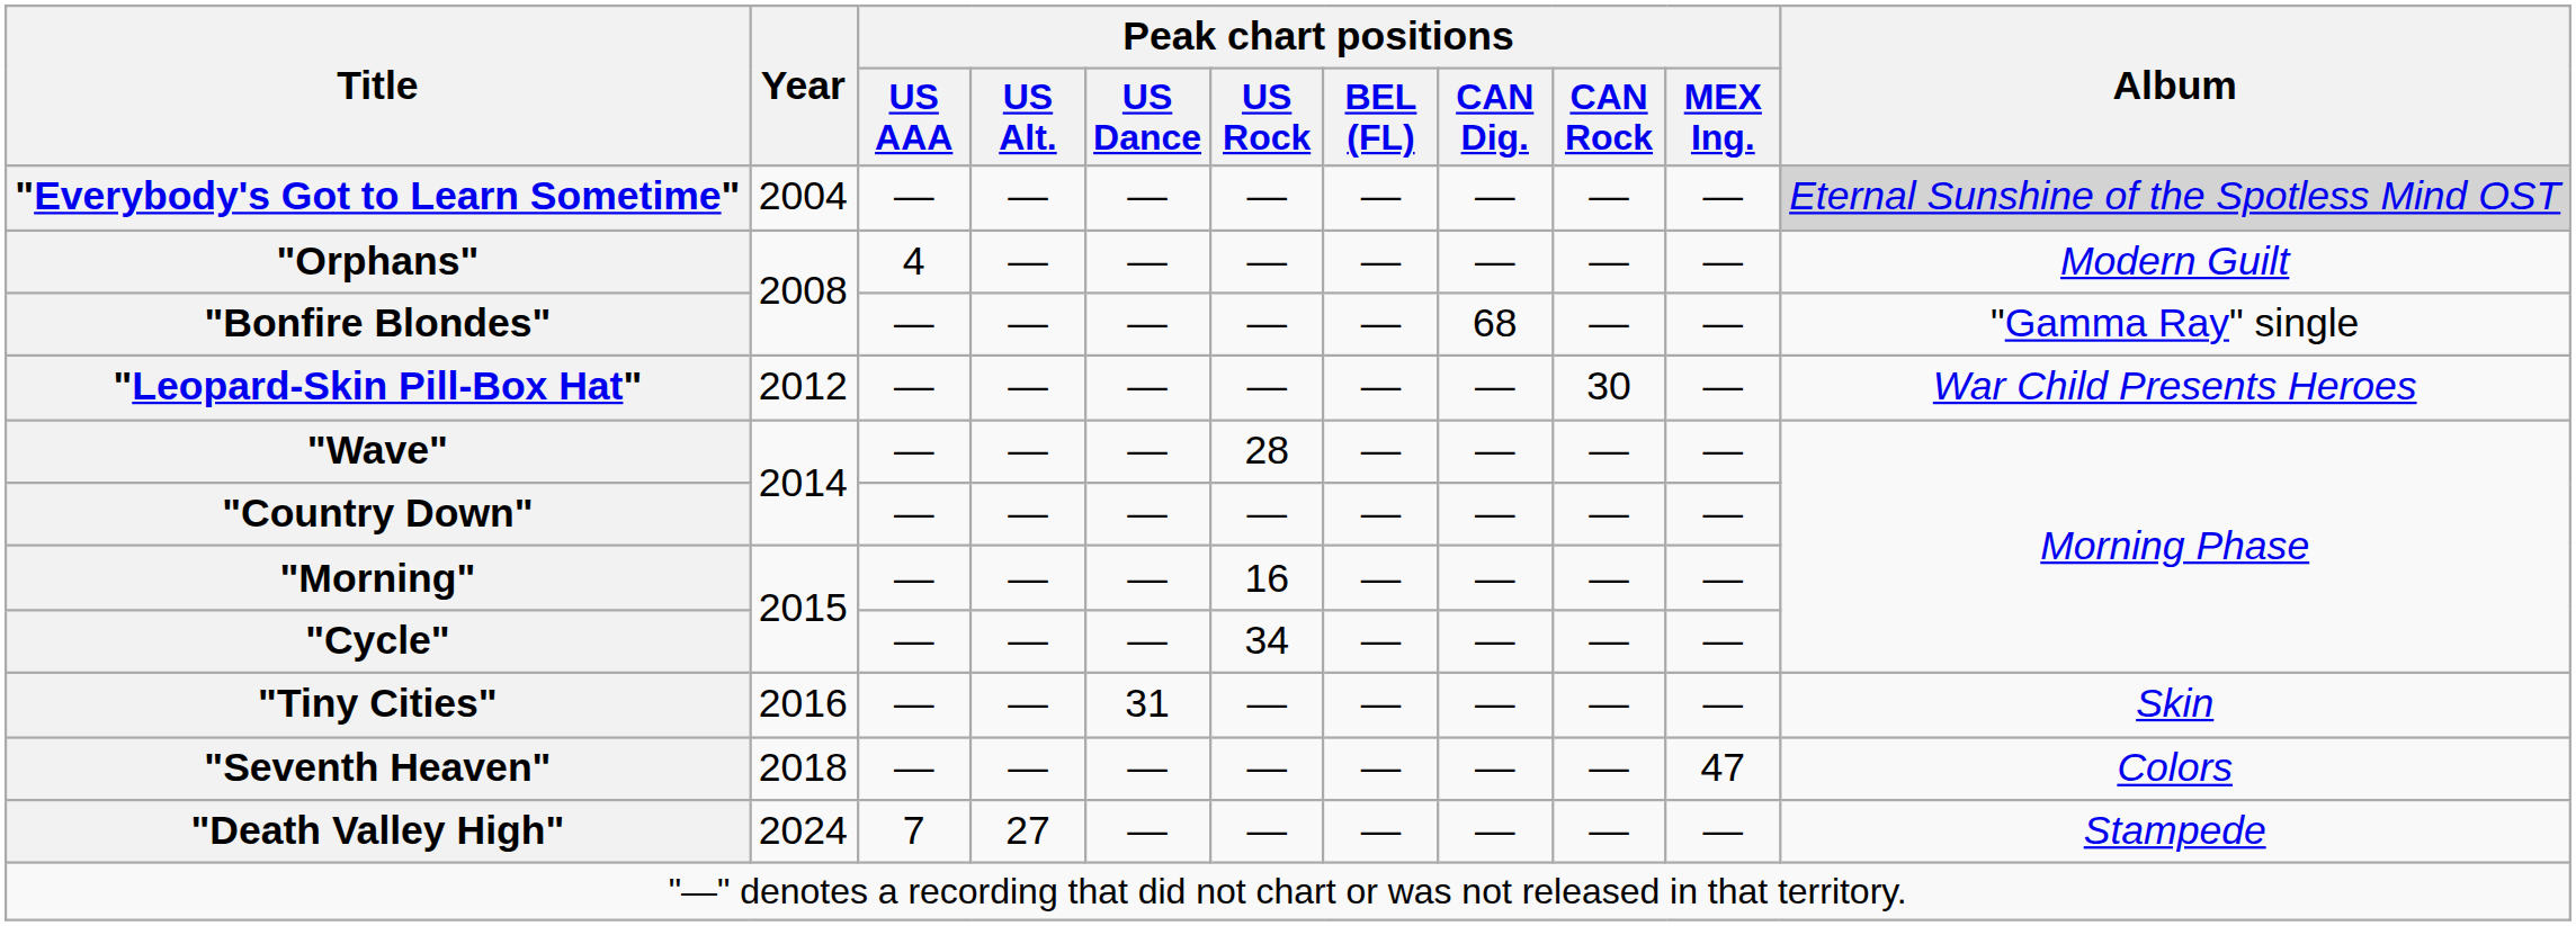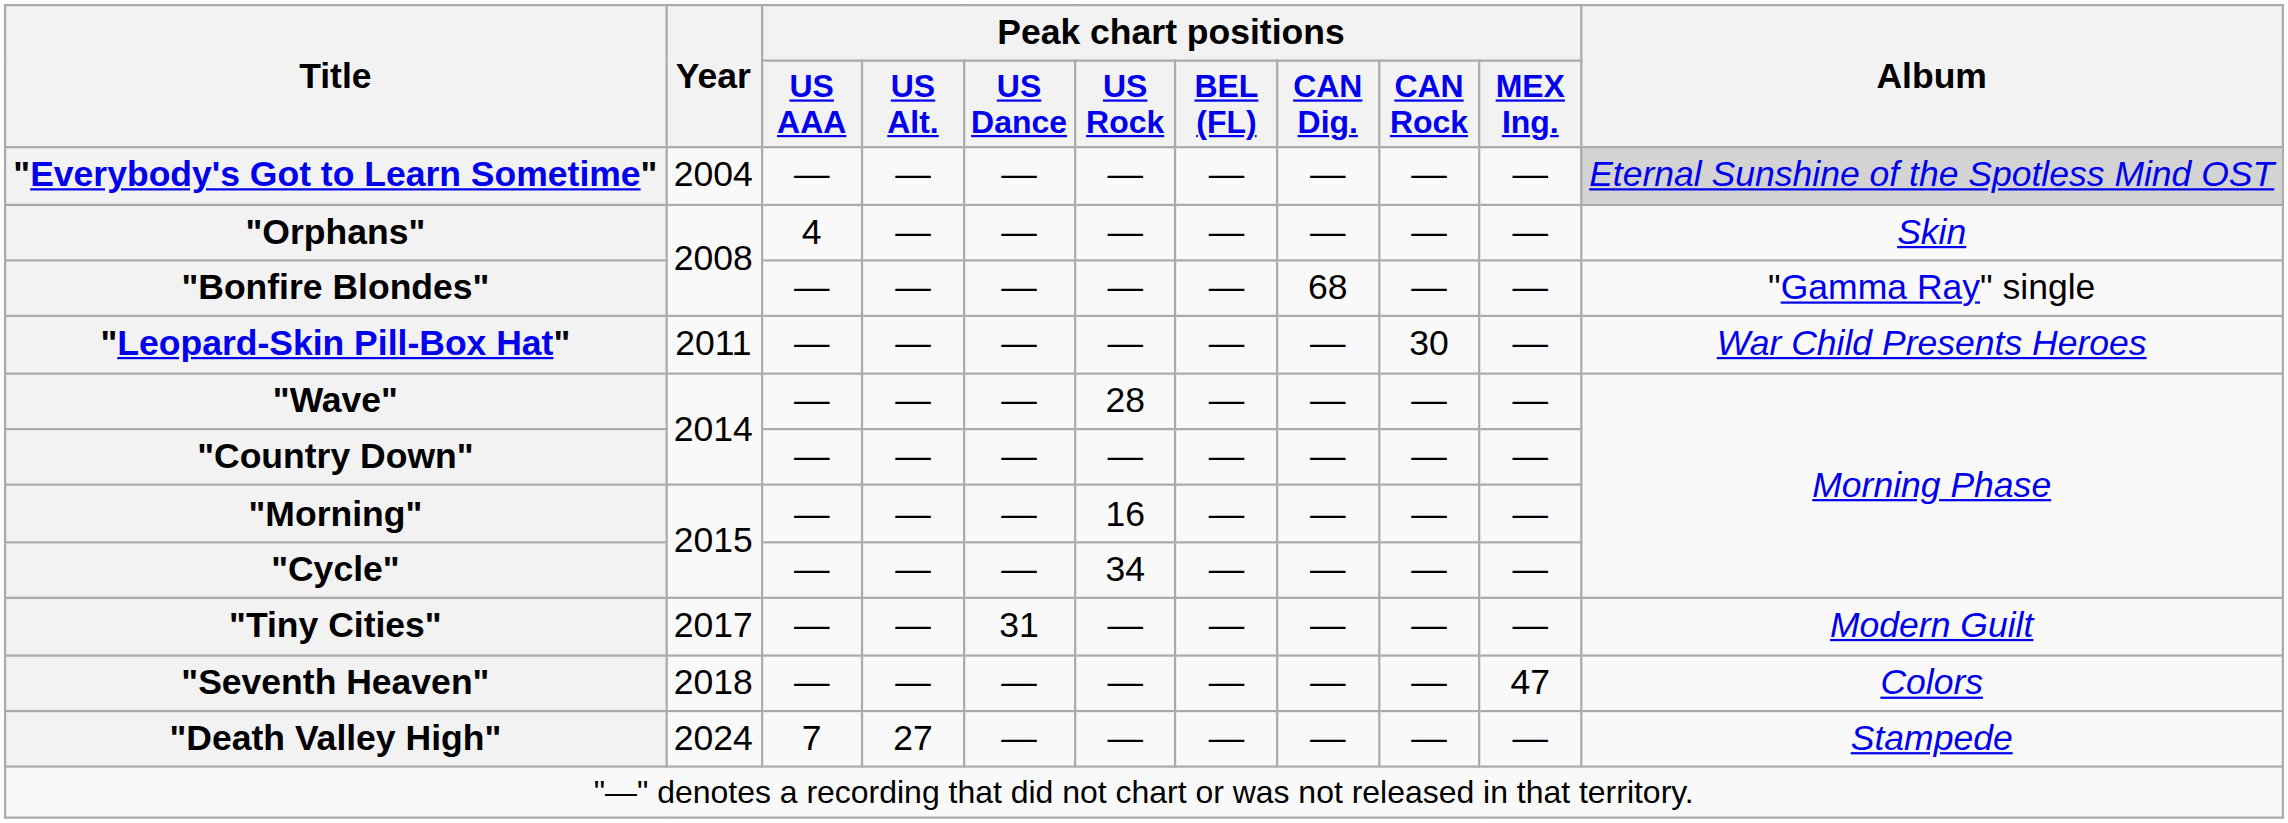"Orphans" | Album: Modern Guilt -> Skin
"Leopard-Skin Pill-Box Hat" | Year: 2012 -> 2011
"Tiny Cities" | Year: 2016 -> 2017
"Tiny Cities" | Album: Skin -> Modern Guilt
